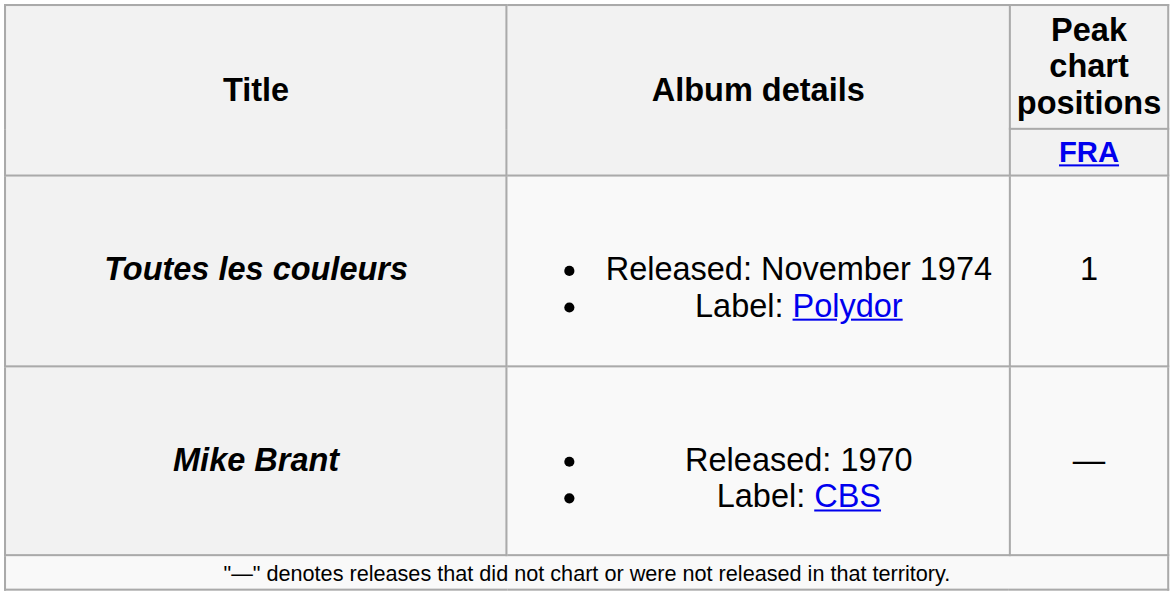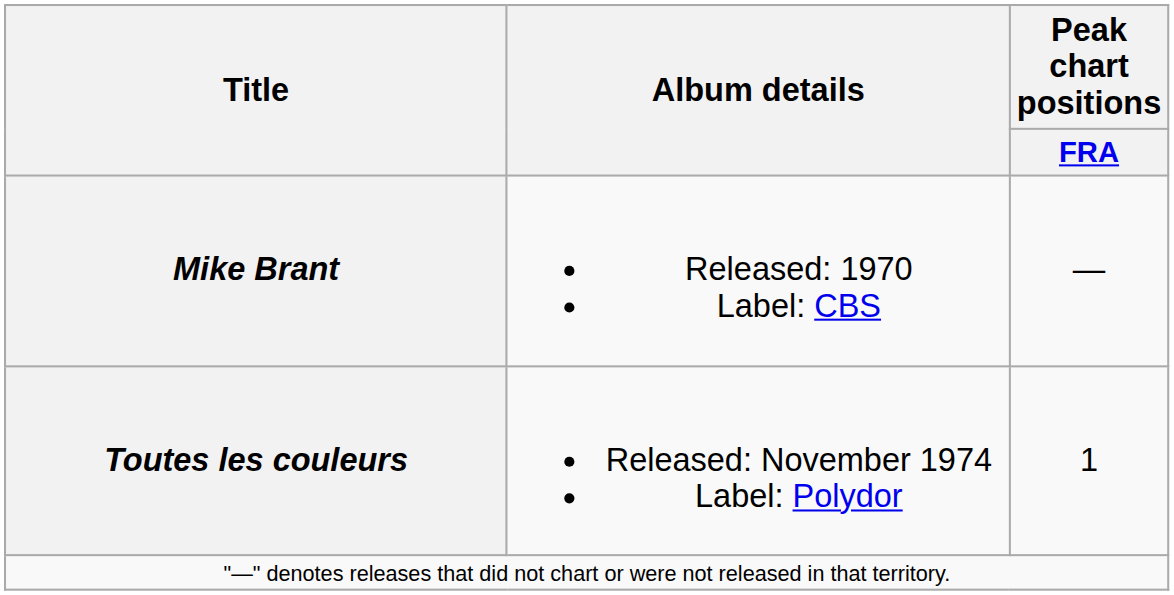rows swapped: Mike Brant <-> Toutes les couleurs
